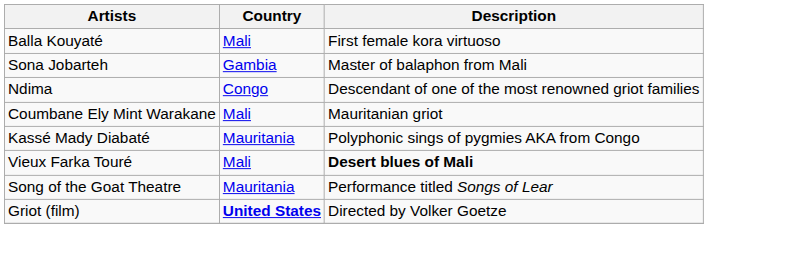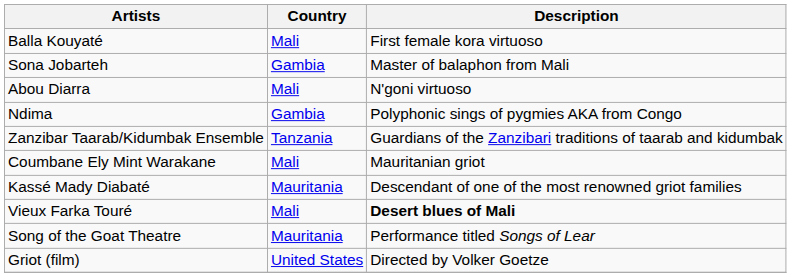+ row: Abou Diarra | Mali | N'goni virtuoso
Ndima | Country: Congo -> Gambia
Ndima | Description: Descendant of one of the most renowned griot families -> Polyphonic sings of pygmies AKA from Congo
+ row: Zanzibar Taarab/Kidumbak Ensemble | Tanzania | Guardians of the Zanzibari traditions of taarab and kidumbak
Kassé Mady Diabaté | Description: Polyphonic sings of pygmies AKA from Congo -> Descendant of one of the most renowned griot families
Griot (film) | Country: bold -> normal
